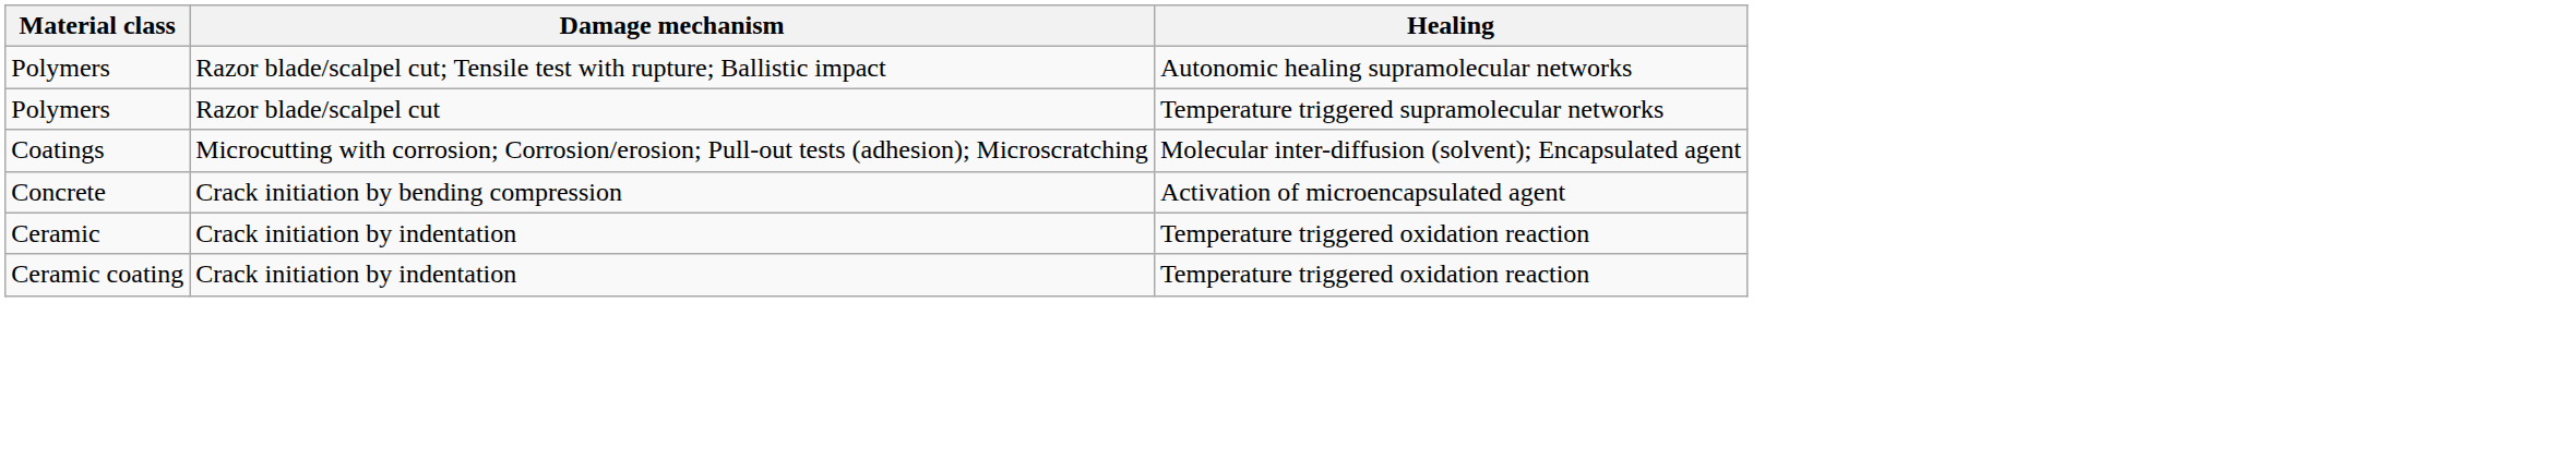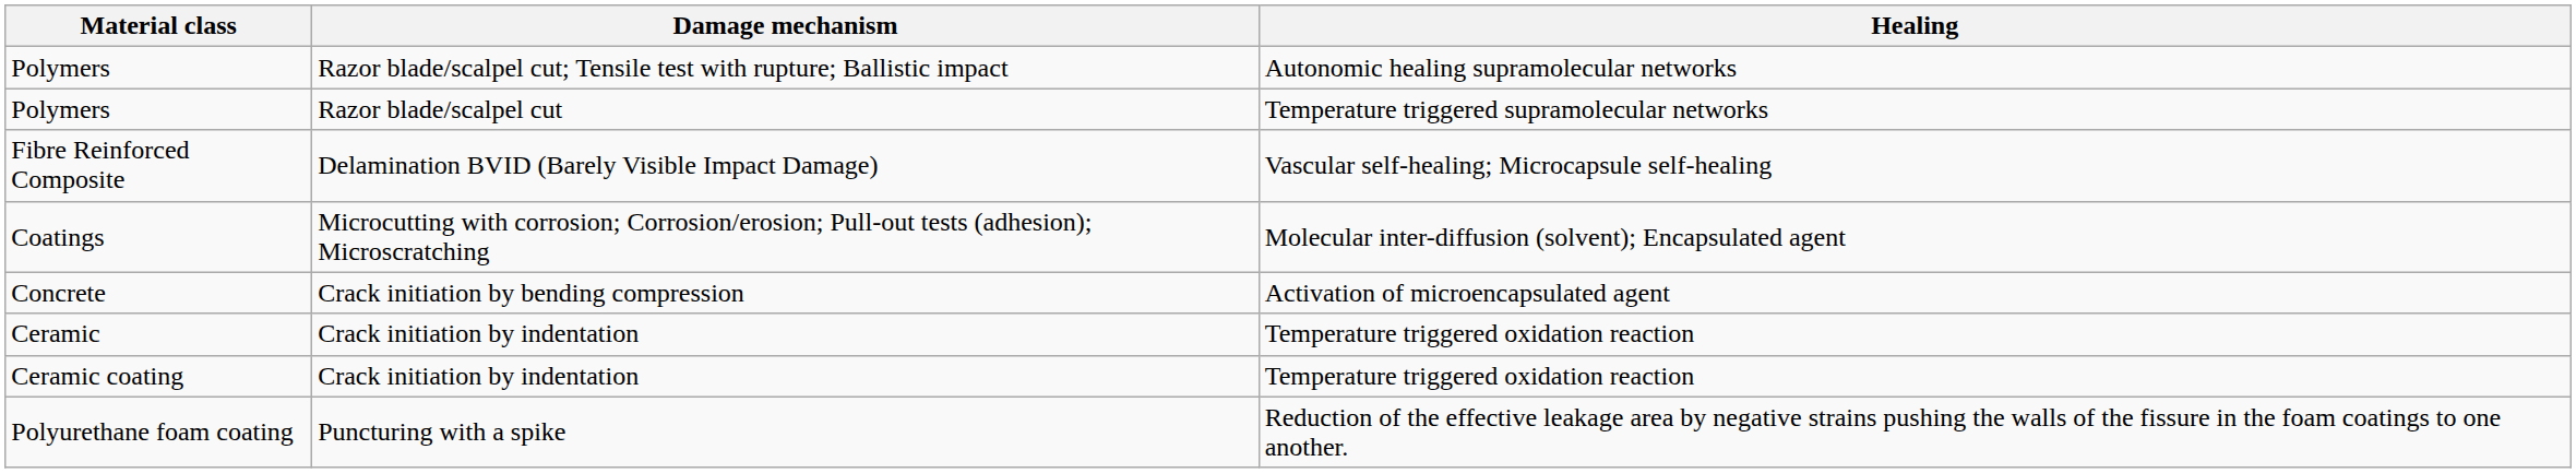+ row: Fibre Reinforced Composite | Delamination BVID (Barely Visible Impact Damage) | Vascular self-healing; Microcapsule self-healing
+ row: Polyurethane foam coating | Puncturing with a spike | Reduction of the effective leakage area by negative strains pushing the walls of the fissure in the foam coatings to one another.
